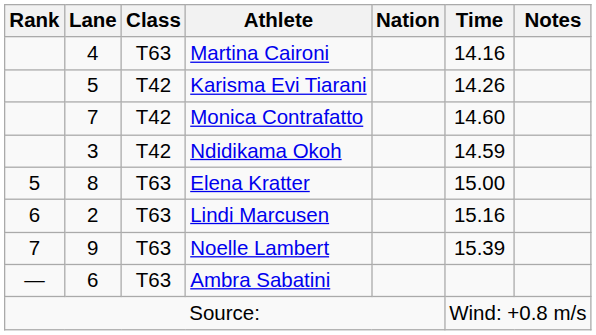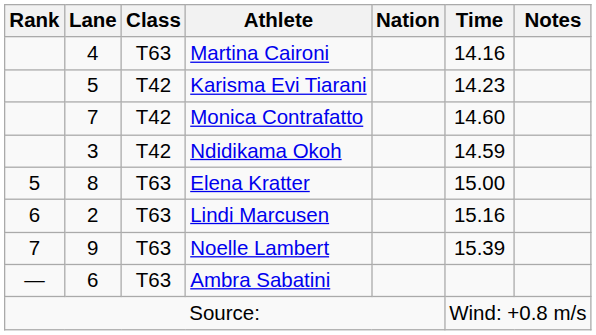Karisma Evi Tiarani | Time: 14.26 -> 14.23
